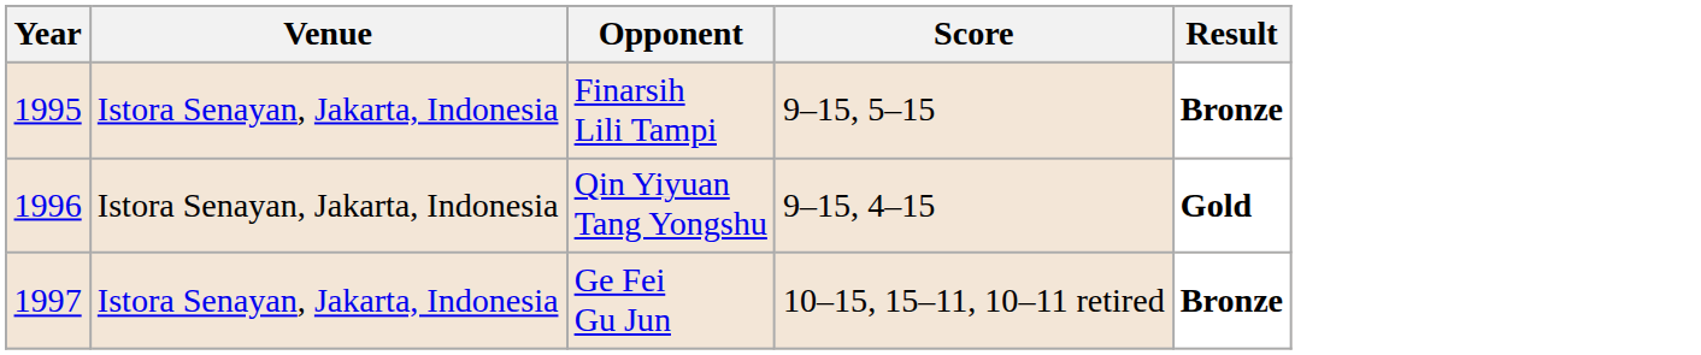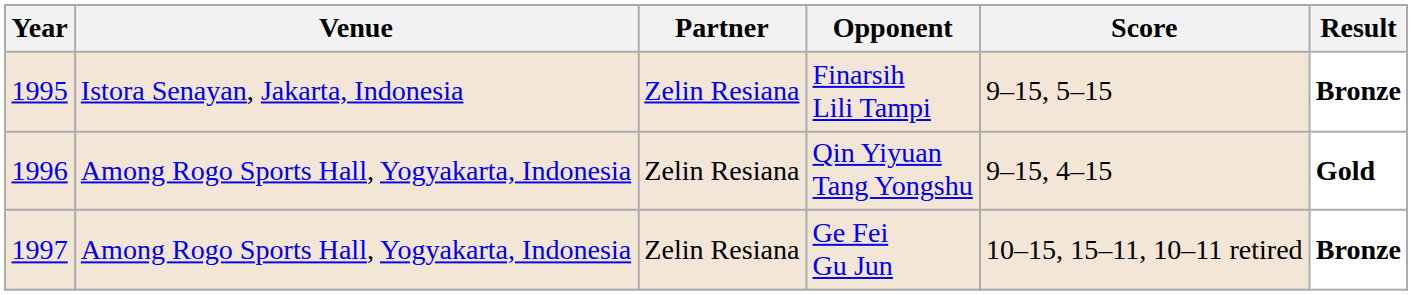+ column: Partner | Zelin Resiana | Zelin Resiana | Zelin Resiana
Qin Yiyuan Tang Yongshu | Venue: Istora Senayan, Jakarta, Indonesia -> Among Rogo Sports Hall, Yogyakarta, Indonesia
Ge Fei Gu Jun | Venue: Istora Senayan, Jakarta, Indonesia -> Among Rogo Sports Hall, Yogyakarta, Indonesia
